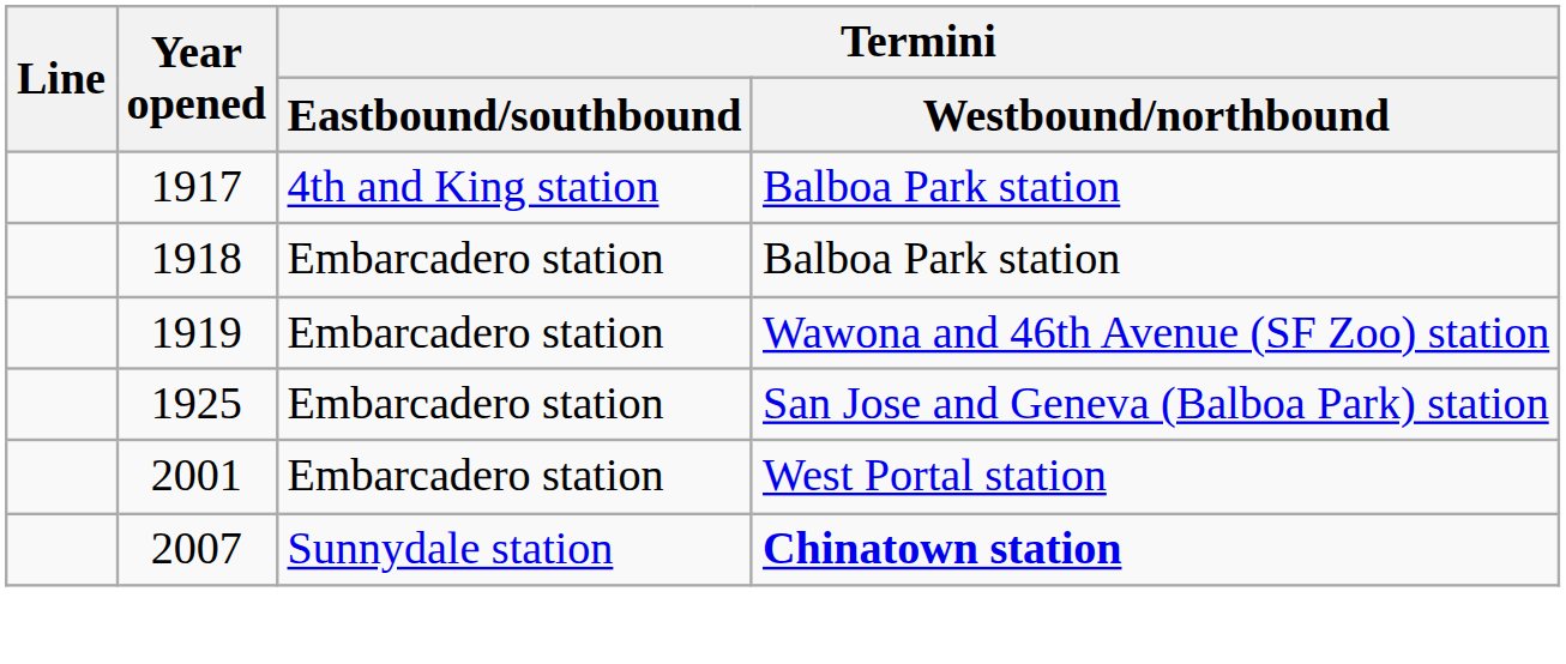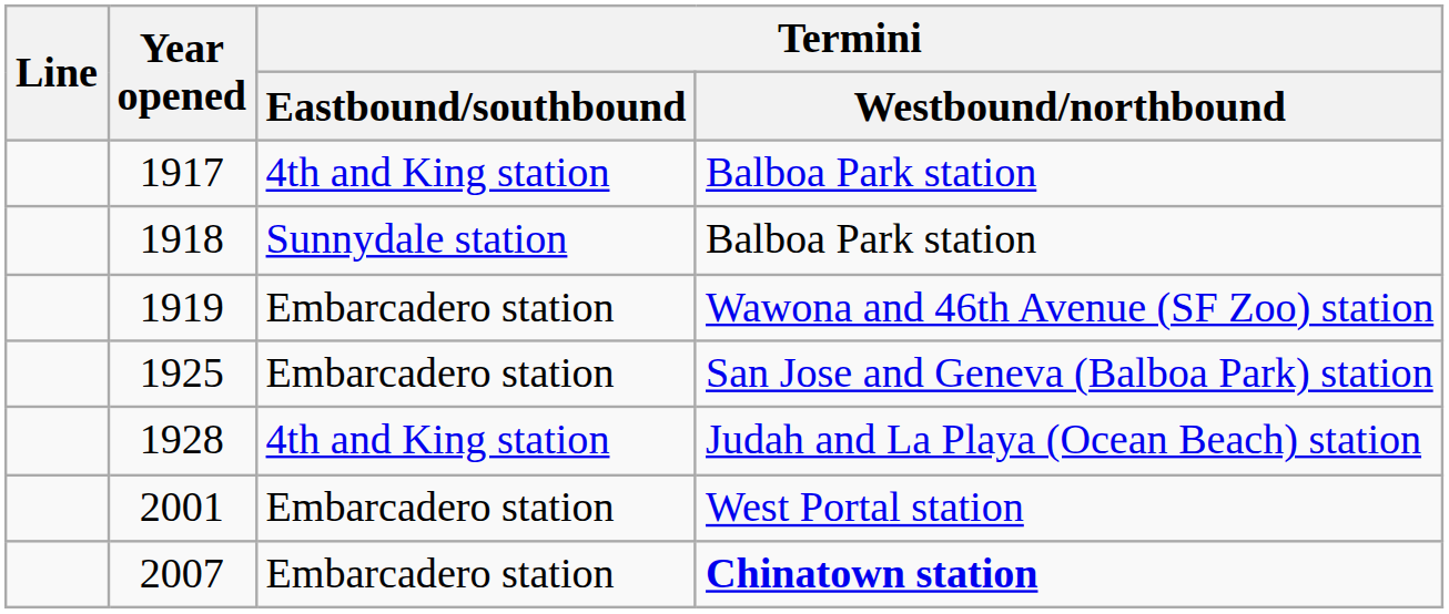1918 | Termini / Eastbound/southbound: Embarcadero station -> Sunnydale station
+ row: 1928 | 4th and King station | Judah and La Playa (Ocean Beach) station
2007 | Termini / Eastbound/southbound: Sunnydale station -> Embarcadero station
